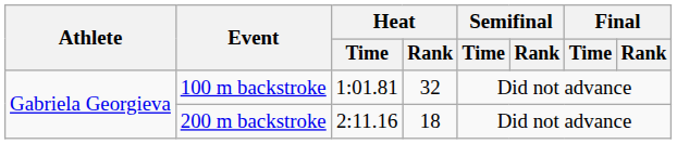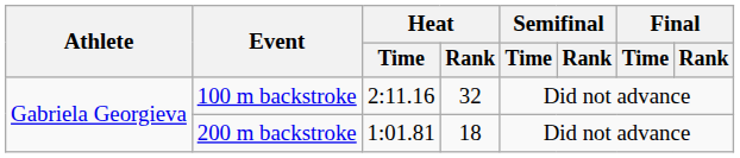100 m backstroke | Heat / Time: 1:01.81 -> 2:11.16
200 m backstroke | Heat / Time: 2:11.16 -> 1:01.81
